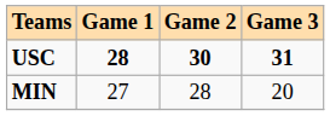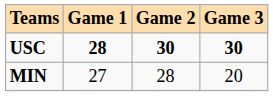USC | Game 3: 31 -> 30
